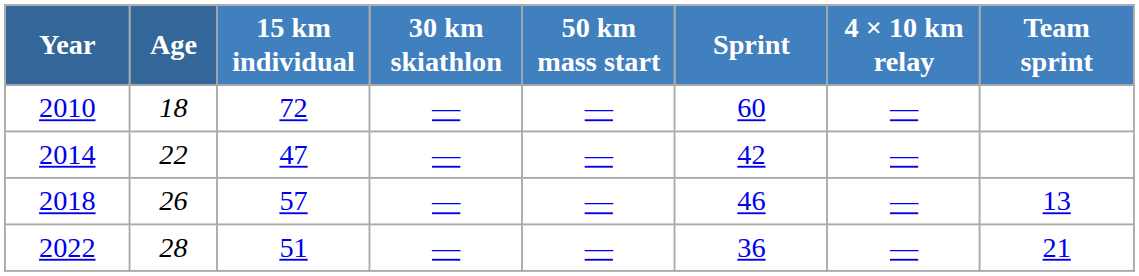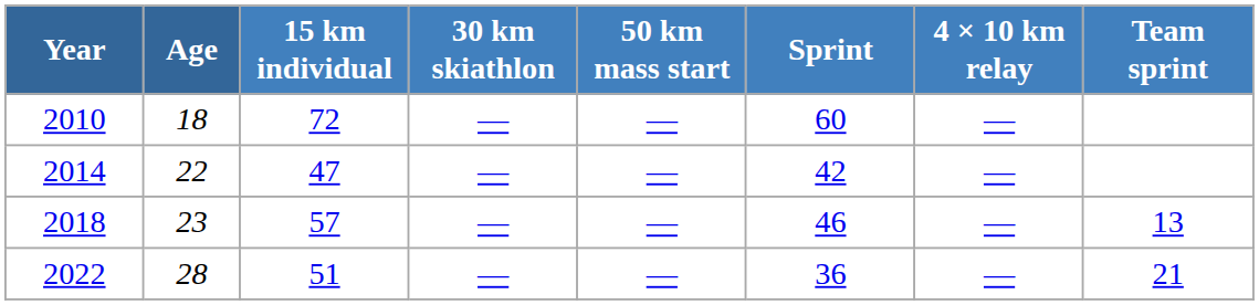2018 | Age: 26 -> 23
